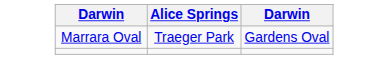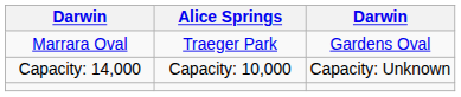+ row: Capacity: 14,000 | Capacity: 10,000 | Capacity: Unknown
